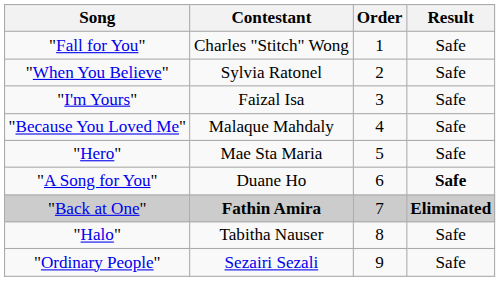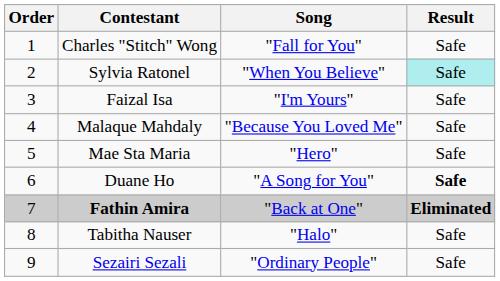columns swapped: Order <-> Song
Sylvia Ratonel | Result: no background -> paleturquoise background
